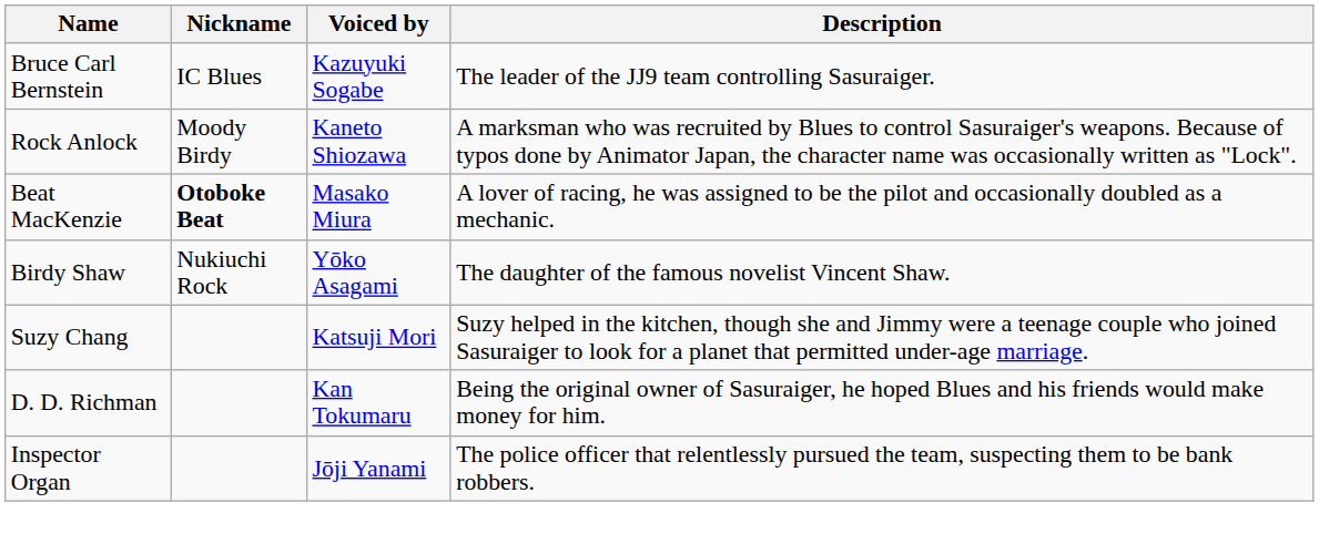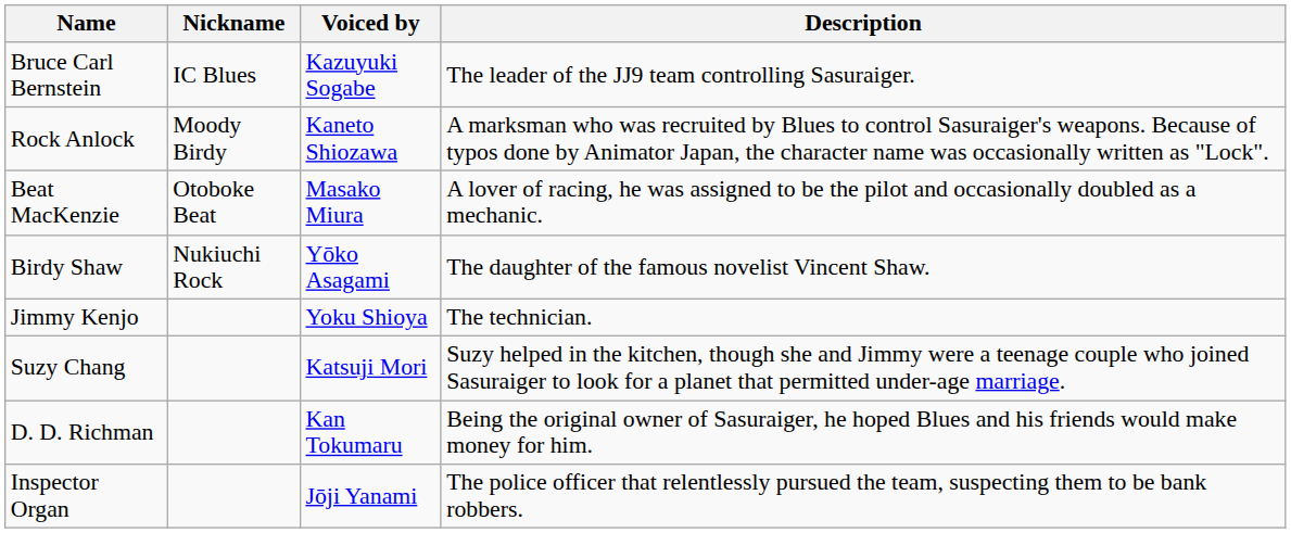Beat MacKenzie | Nickname: bold -> normal
+ row: Jimmy Kenjo | Yoku Shioya | The technician.
